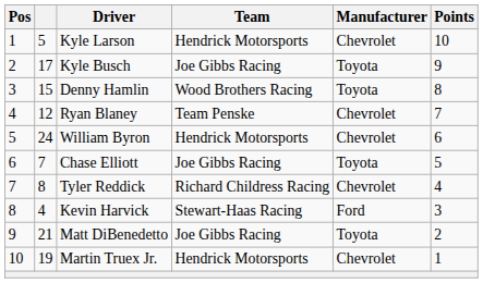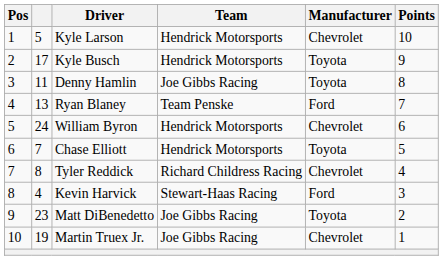Kyle Busch | Team: Joe Gibbs Racing -> Hendrick Motorsports
Denny Hamlin | column 2: 15 -> 11
Denny Hamlin | Team: Wood Brothers Racing -> Joe Gibbs Racing
Ryan Blaney | column 2: 12 -> 13
Ryan Blaney | Manufacturer: Chevrolet -> Ford
Chase Elliott | Team: Joe Gibbs Racing -> Hendrick Motorsports
Matt DiBenedetto | column 2: 21 -> 23
Martin Truex Jr. | Team: Hendrick Motorsports -> Joe Gibbs Racing
